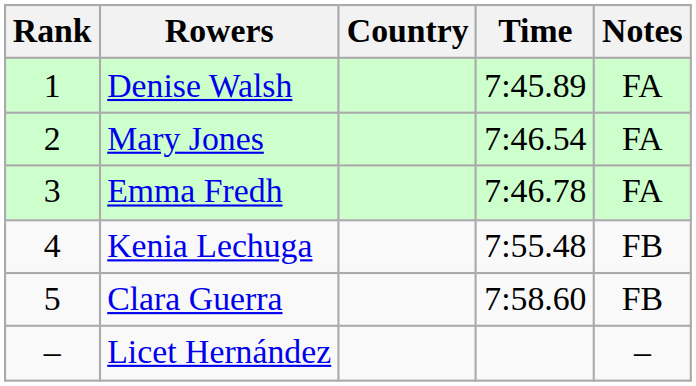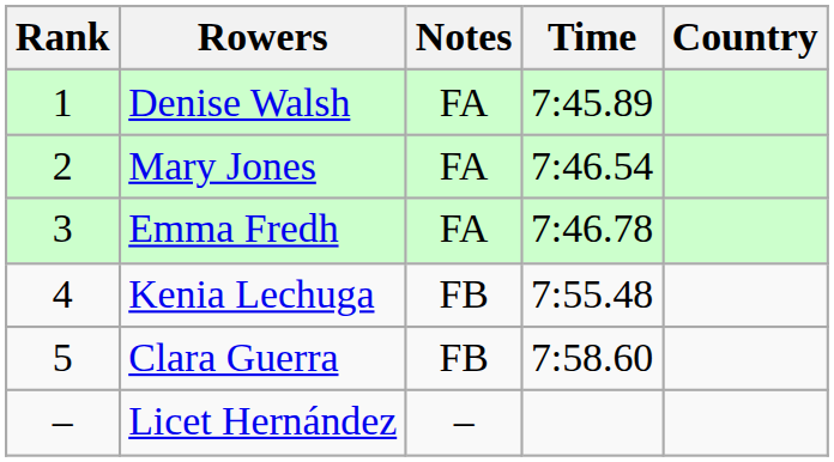columns swapped: Country <-> Notes
